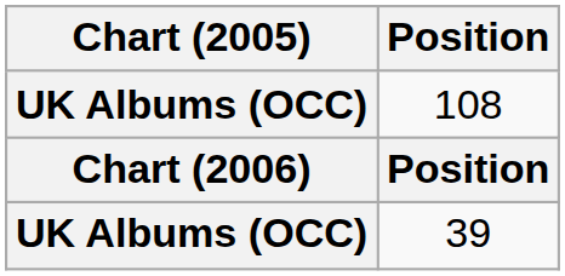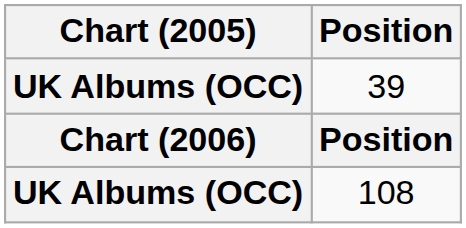rows swapped: 39 <-> 108
